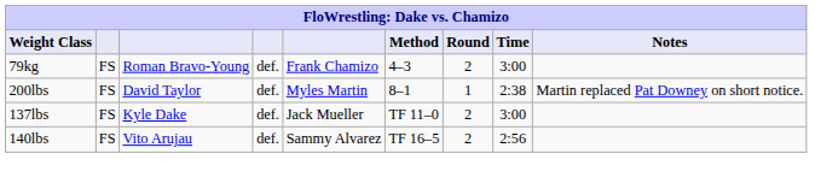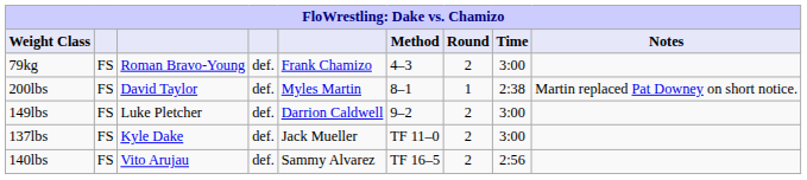+ row: 149lbs | FS | Luke Pletcher | def. | Darrion Caldwell | 9–2 | 2 | 3:00
